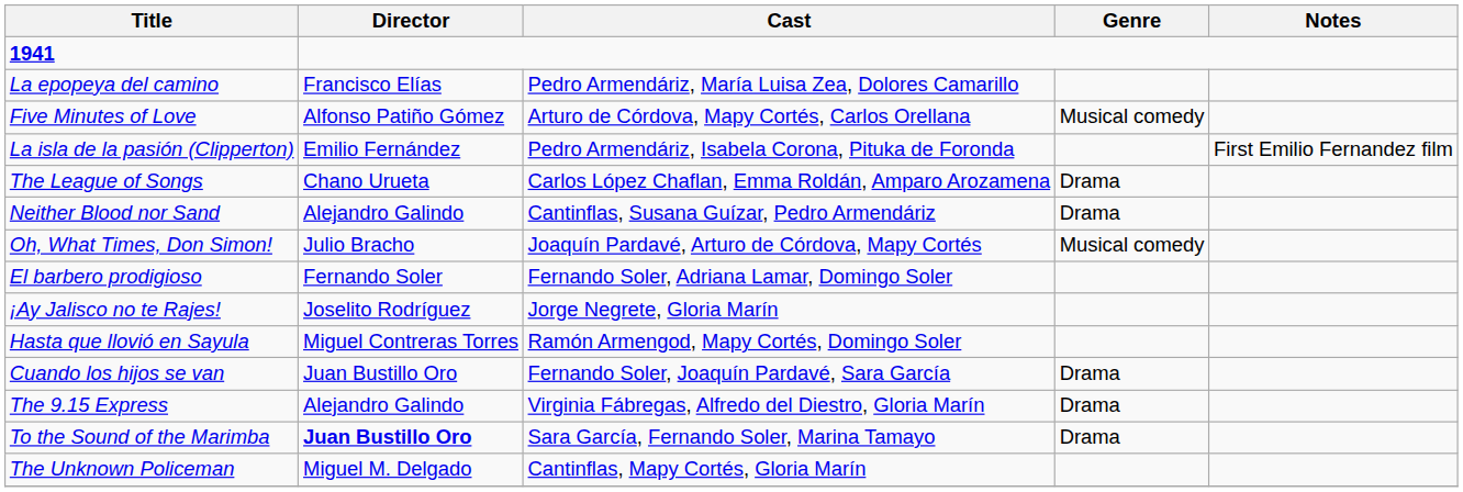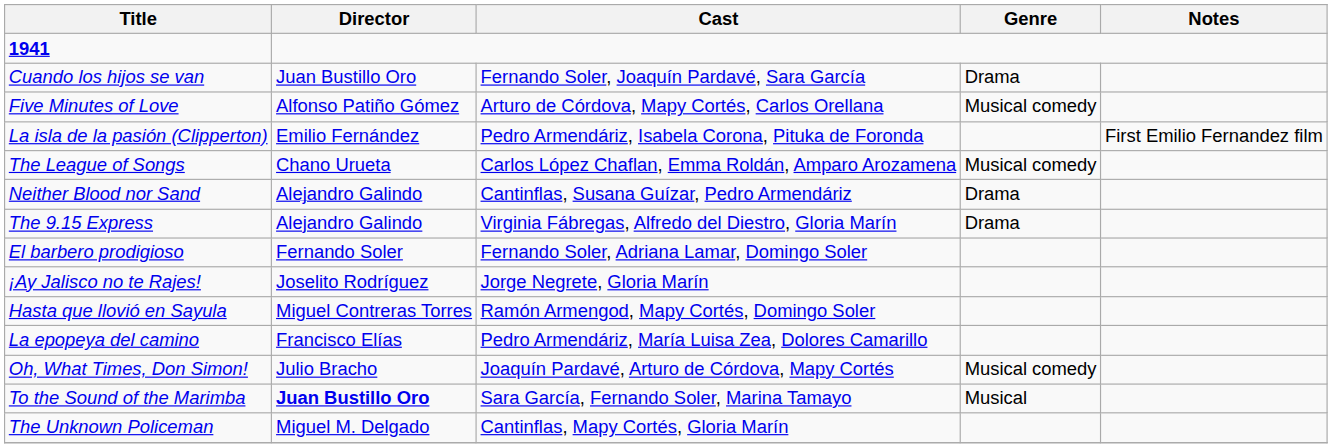rows swapped: Cuando los hijos se van <-> La epopeya del camino
The League of Songs | Genre: Drama -> Musical comedy
rows swapped: The 9.15 Express <-> Oh, What Times, Don Simon!
To the Sound of the Marimba | Genre: Drama -> Musical
